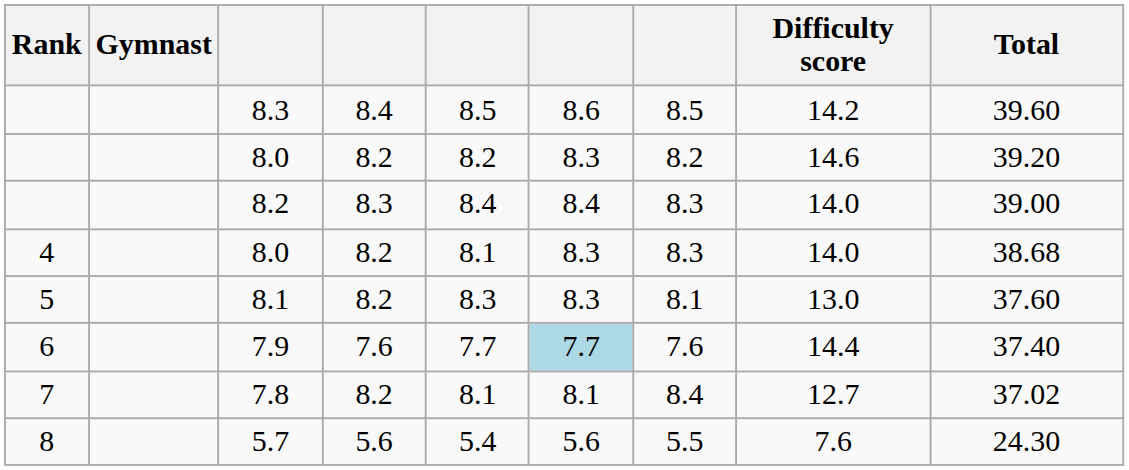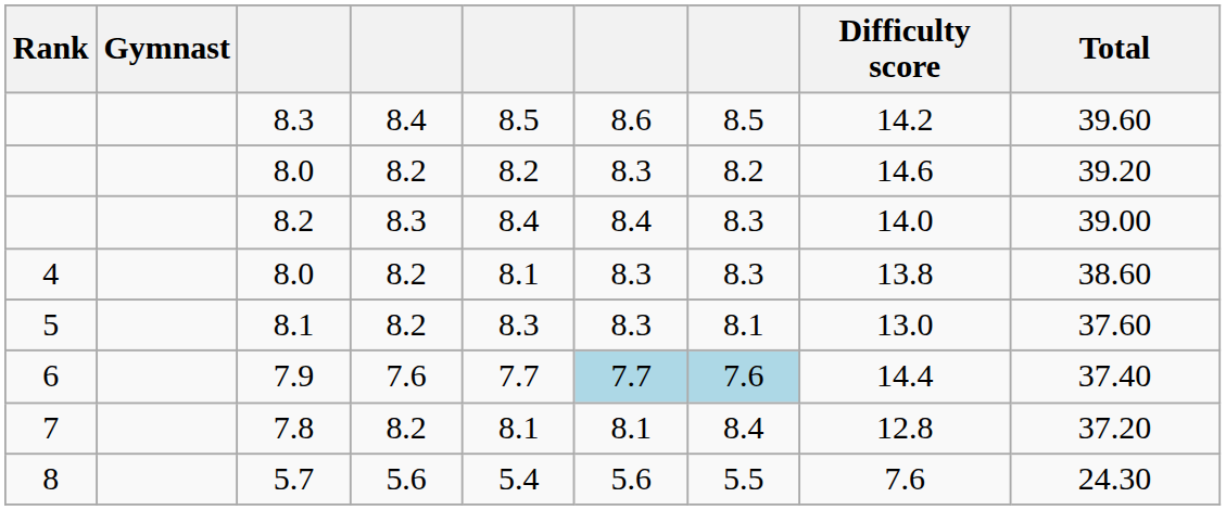4 / 8.0 | Difficulty score: 14.0 -> 13.8
4 / 8.0 | Total: 38.68 -> 38.60
7.9 | column 7: no background -> lightblue background
7.8 | Difficulty score: 12.7 -> 12.8
7.8 | Total: 37.02 -> 37.20
